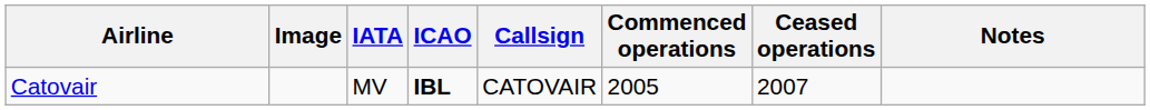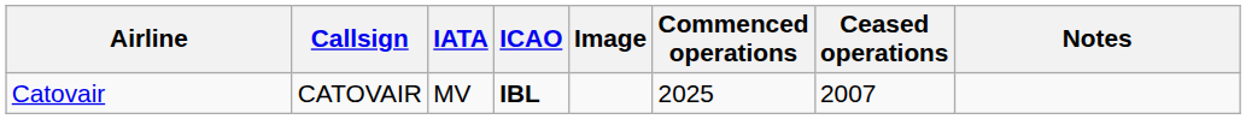columns swapped: Image <-> Callsign
Catovair | Commenced operations: 2005 -> 2025
